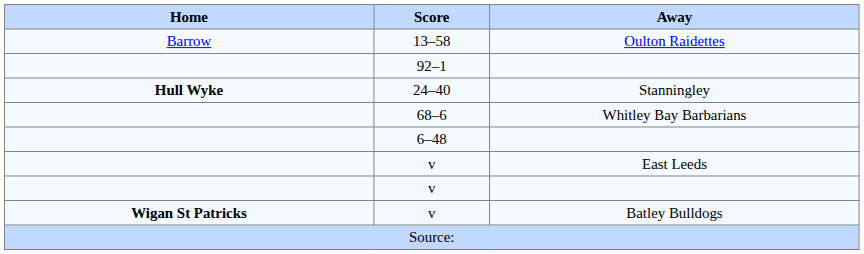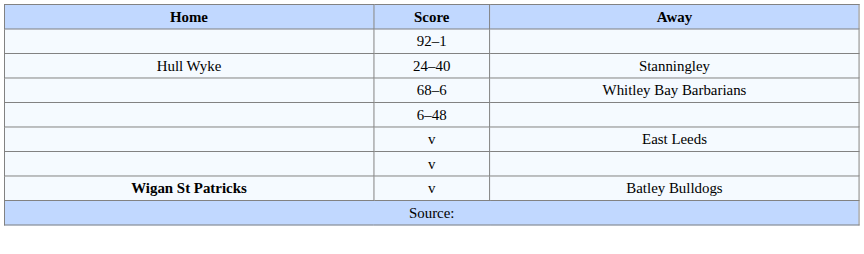- row: Barrow | 13–58 | Oulton Raidettes
24–40 | Home: bold -> normal
